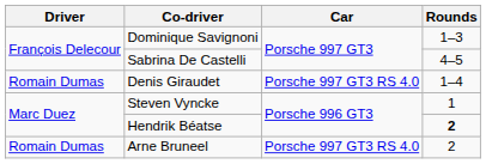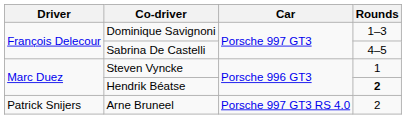- row: Romain Dumas | Denis Giraudet | Porsche 997 GT3 RS 4.0 | 1–4
Arne Bruneel | Driver: Romain Dumas -> Patrick Snijers
